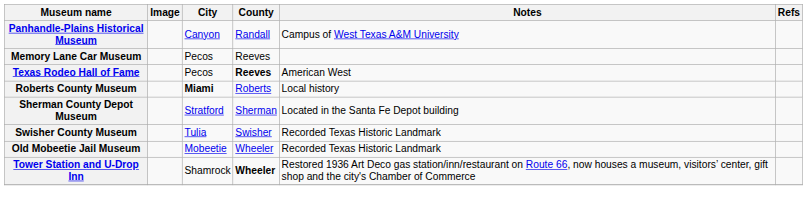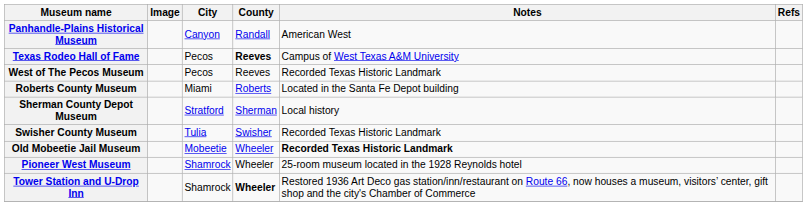Panhandle-Plains Historical Museum | Notes: Campus of West Texas A&M University -> American West
- row: Memory Lane Car Museum | Pecos | Reeves
Texas Rodeo Hall of Fame | Notes: American West -> Campus of West Texas A&M University
+ row: West of The Pecos Museum | Pecos | Reeves | Recorded Texas Historic Landmark
Roberts County Museum | City: bold -> normal
Roberts County Museum | Notes: Local history -> Located in the Santa Fe Depot building
Sherman County Depot Museum | Notes: Located in the Santa Fe Depot building -> Local history
Old Mobeetie Jail Museum | Notes: normal -> bold
+ row: Pioneer West Museum | Shamrock | Wheeler | 25-room museum located in the 1928 Reynolds hotel
